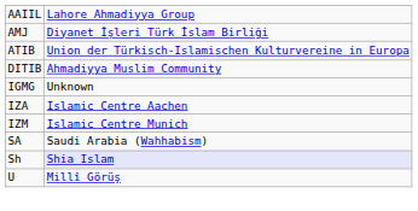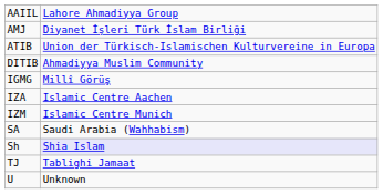IGMG | column 2: Unknown -> Millî Görüş
+ row: TJ | Tablighi Jamaat
U | column 2: Millî Görüş -> Unknown
